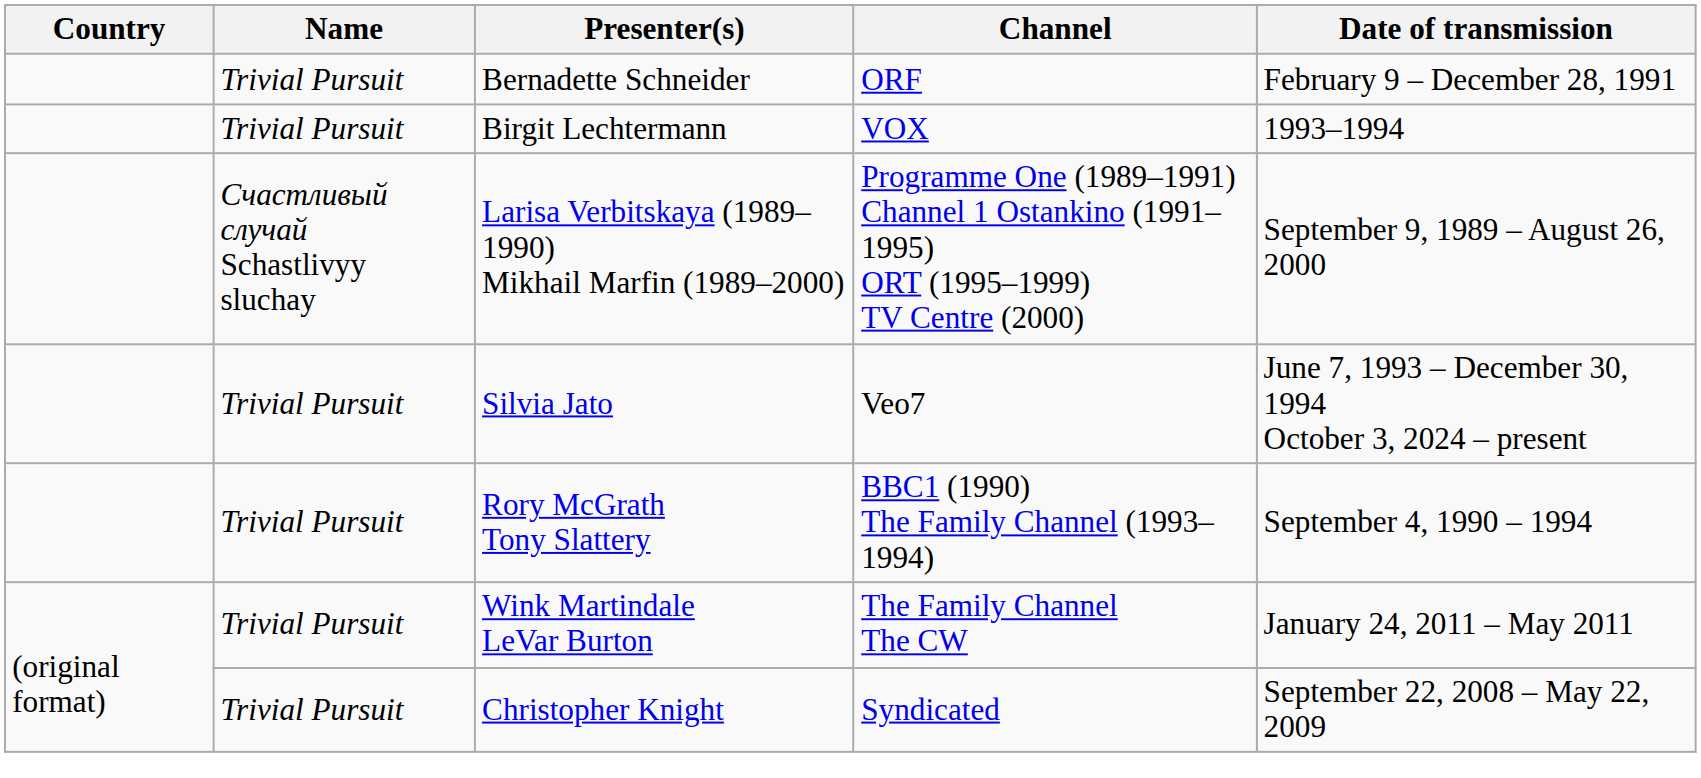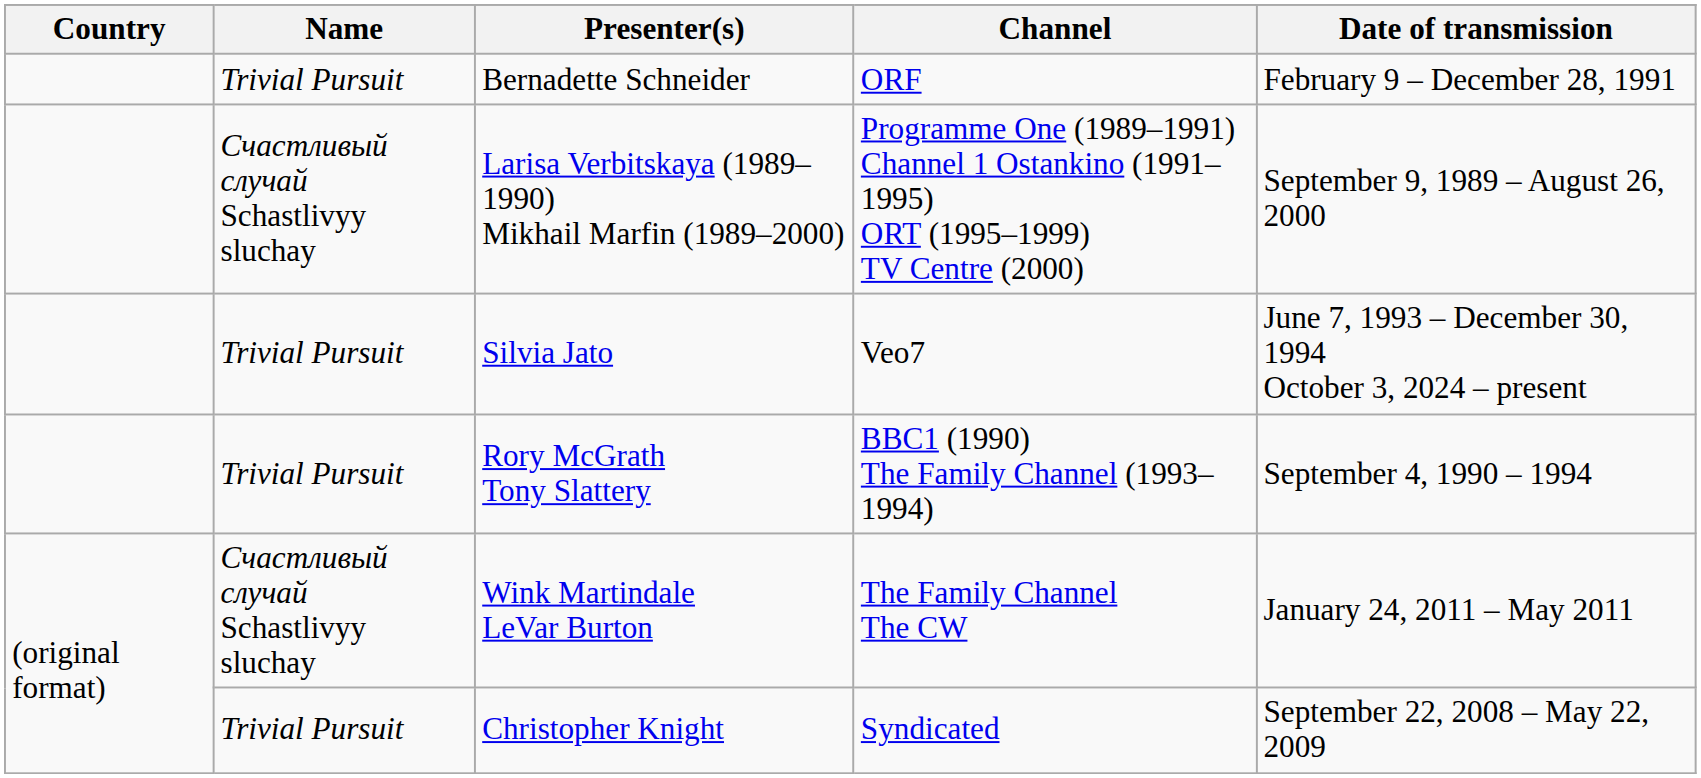- row: Trivial Pursuit | Birgit Lechtermann | VOX | 1993–1994
Wink Martindale LeVar Burton | Name: Trivial Pursuit -> Счастливый случай Schastlivyy sluchay
